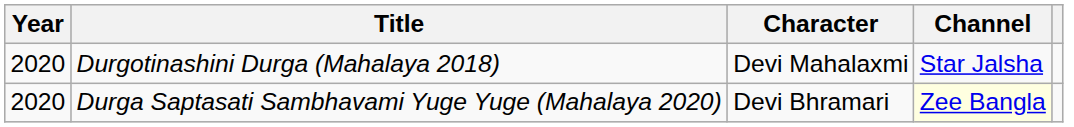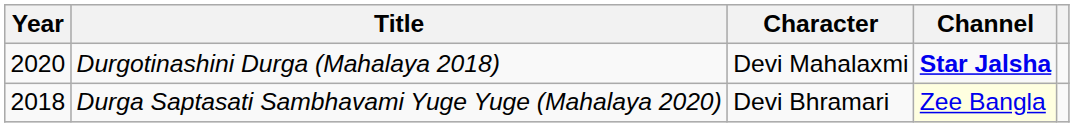Durgotinashini Durga (Mahalaya 2018) | Channel: normal -> bold
Durga Saptasati Sambhavami Yuge Yuge (Mahalaya 2020) | Year: 2020 -> 2018
